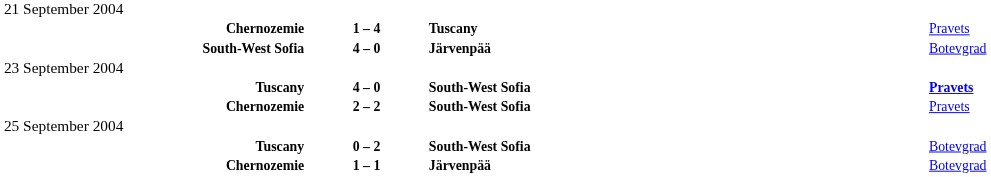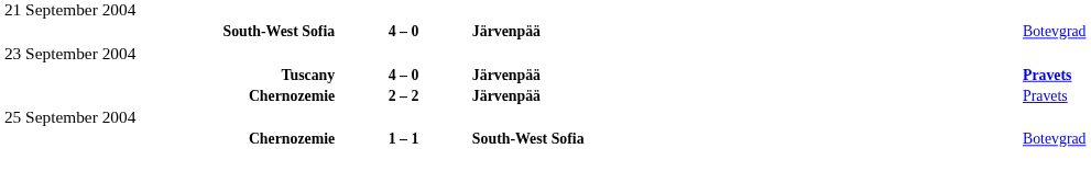- row: Chernozemie | 1 – 4 | Tuscany | Pravets
Tuscany / 4 – 0 | column 3: South-West Sofia -> Järvenpää
Chernozemie / 2 – 2 | column 3: South-West Sofia -> Järvenpää
- row: Tuscany | 0 – 2 | South-West Sofia | Botevgrad
Chernozemie / 1 – 1 | column 3: Järvenpää -> South-West Sofia
